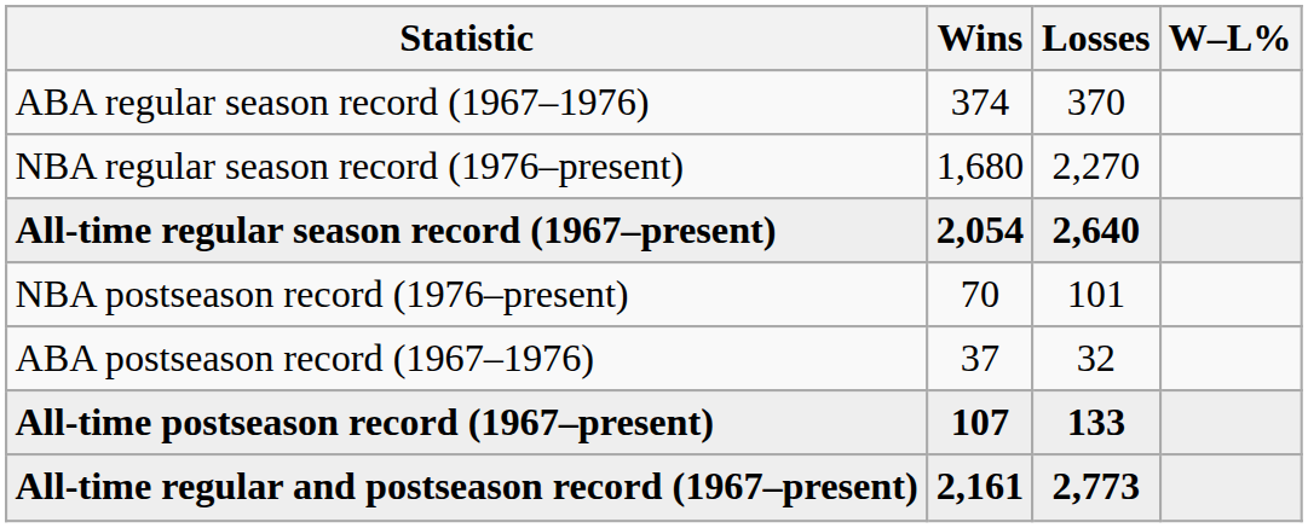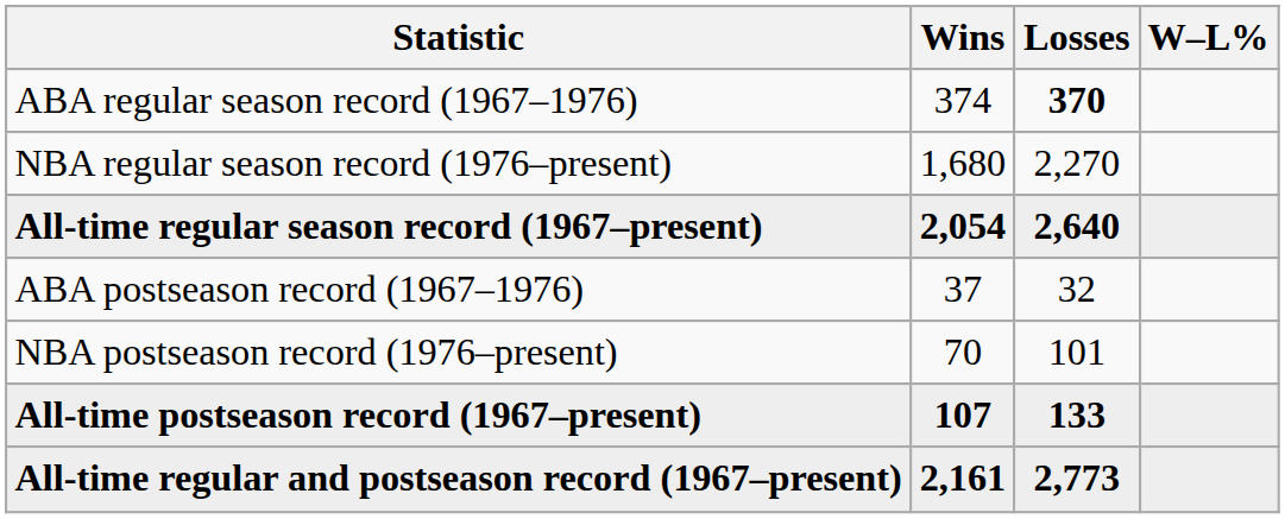ABA regular season record (1967–1976) | Losses: normal -> bold
rows swapped: ABA postseason record (1967–1976) <-> NBA postseason record (1976–present)
